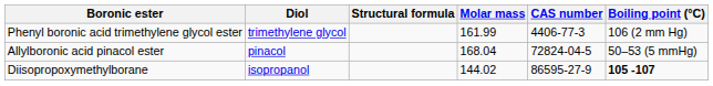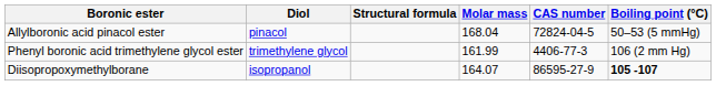rows swapped: Allylboronic acid pinacol ester <-> Phenyl boronic acid trimethylene glycol ester
Diisopropoxymethylborane | Molar mass: 144.02 -> 164.07
